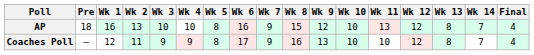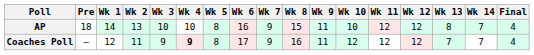AP | Wk 1: 16 -> 14
AP | Wk 9: 12 -> 11
AP | Wk 11: 13 -> 12
Coaches Poll | Wk 4: normal -> bold
Coaches Poll | Wk 9: 13 -> 11
Coaches Poll | Wk 10: 10 -> 12
Coaches Poll | Wk 11: 10 -> 12
Coaches Poll | Wk 13: 8 -> 7
